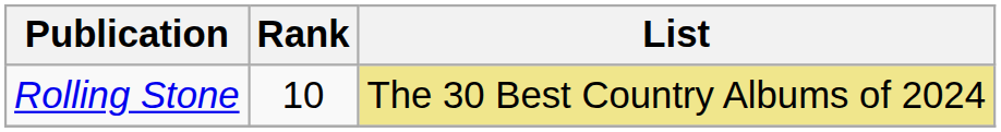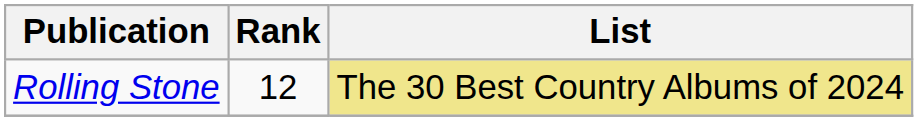Rolling Stone | Rank: 10 -> 12
